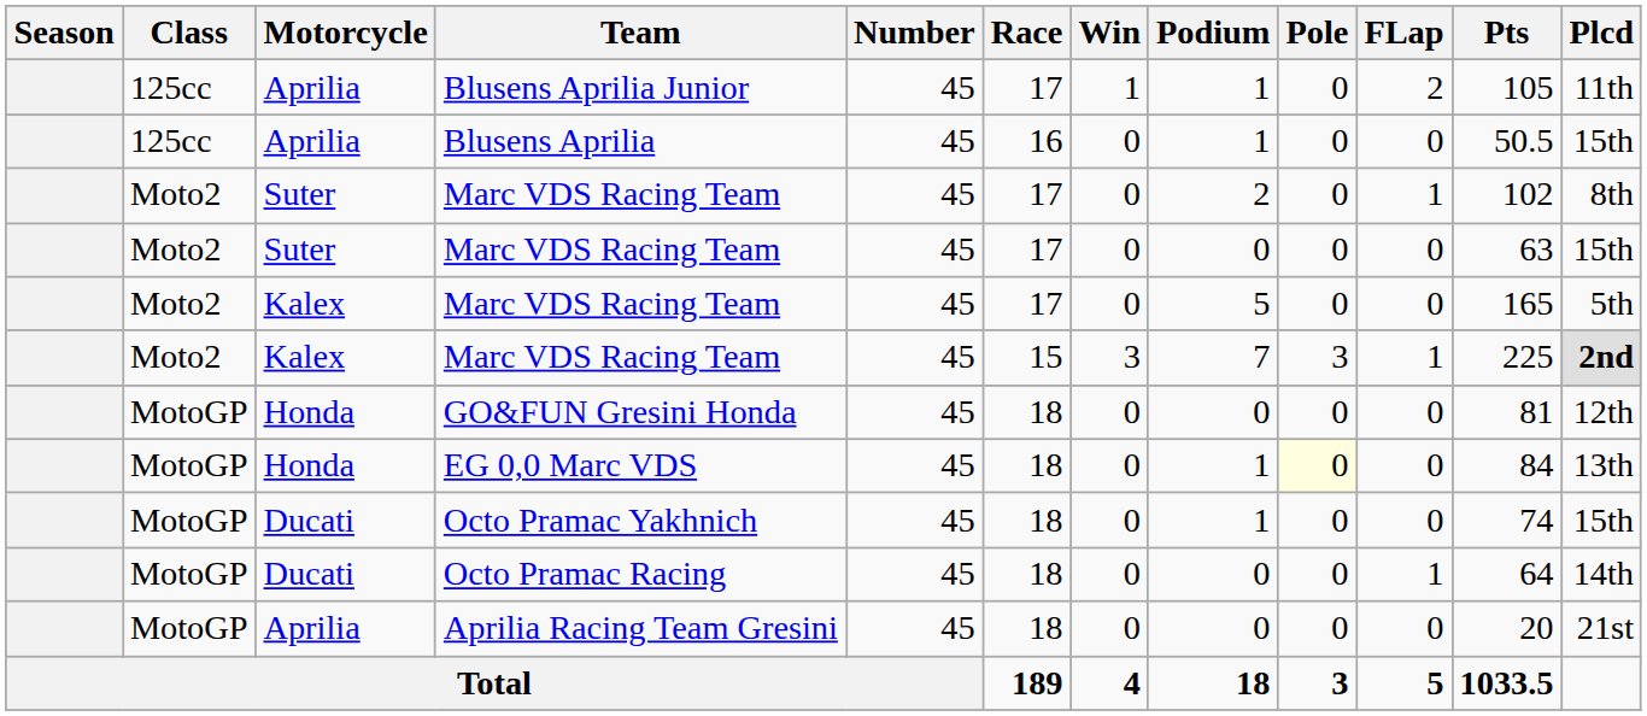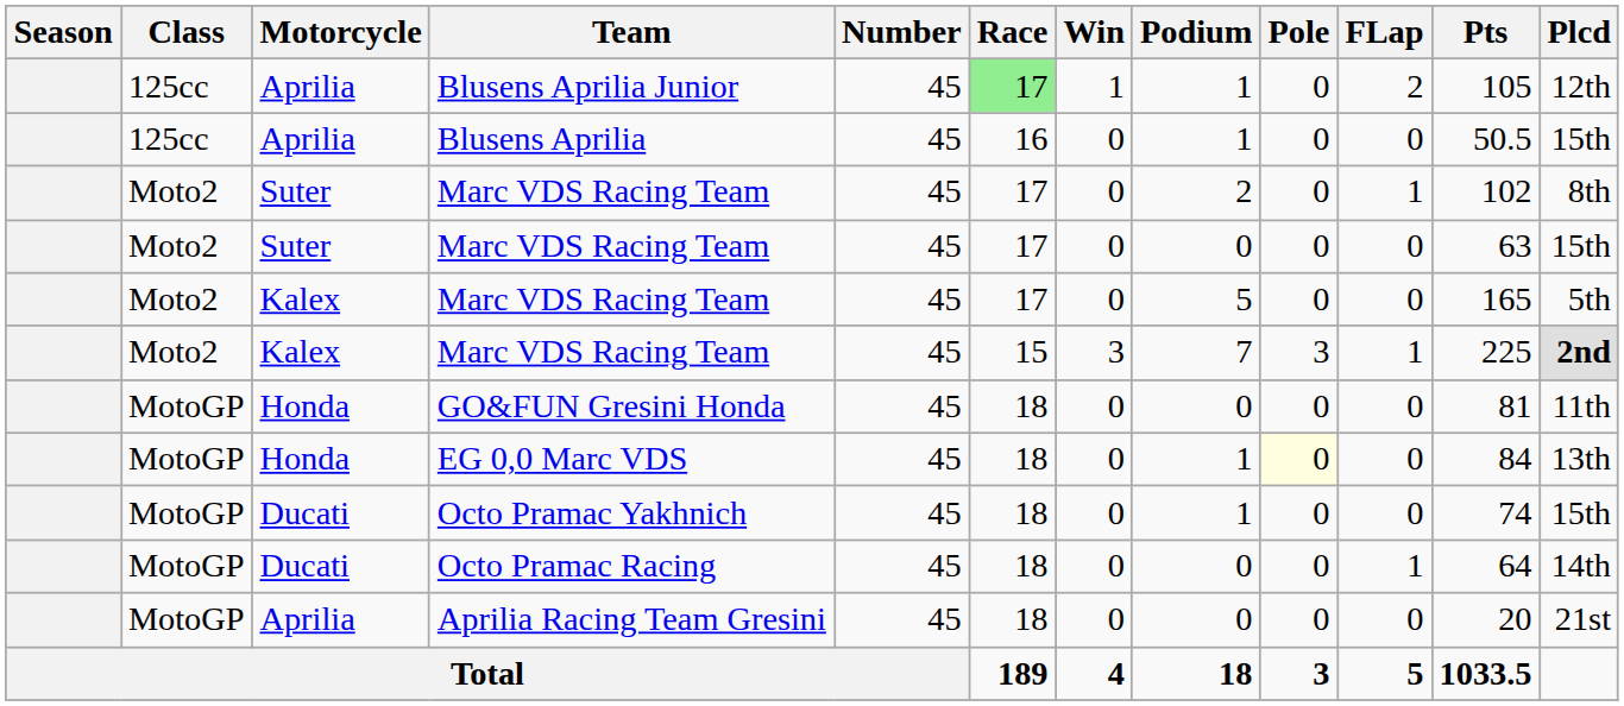Blusens Aprilia Junior | Race: no background -> lightgreen background
Blusens Aprilia Junior | Plcd: 11th -> 12th
GO&FUN Gresini Honda | Plcd: 12th -> 11th
